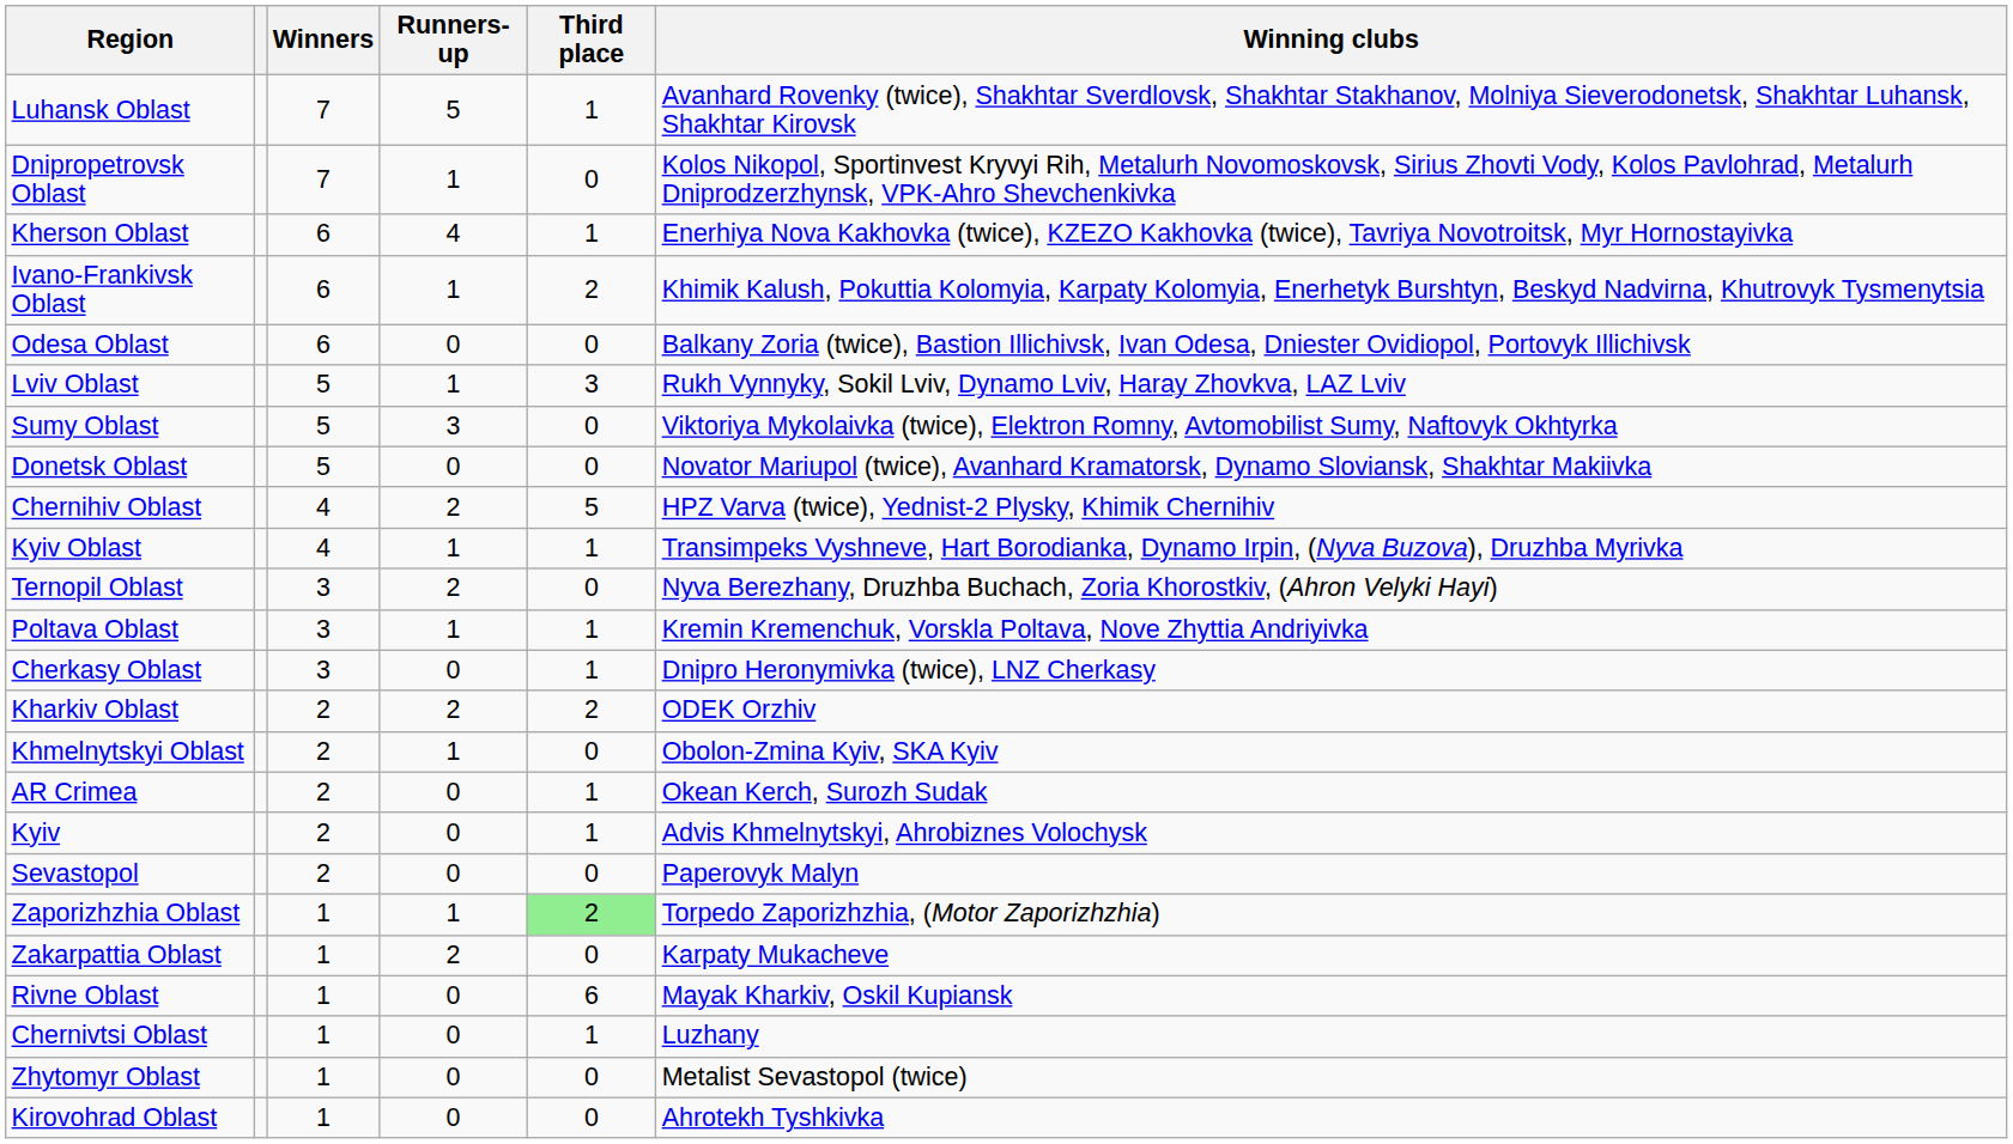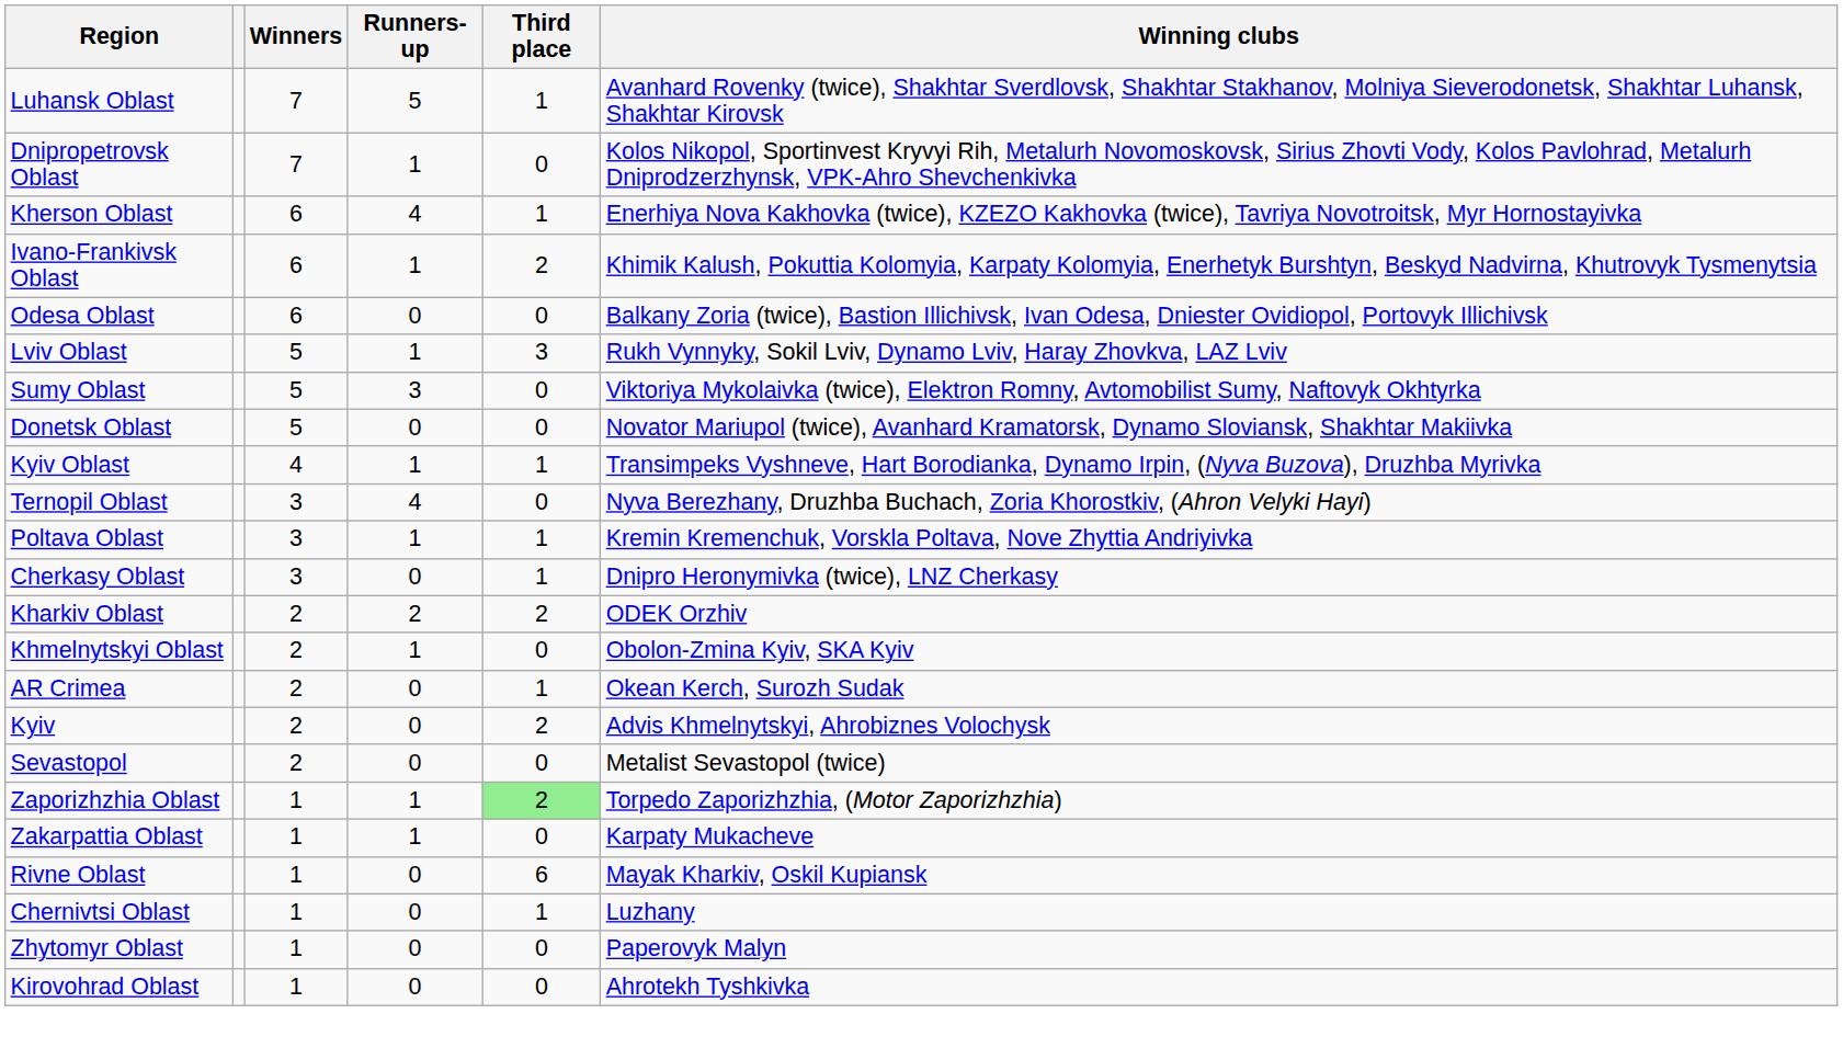- row: Chernihiv Oblast | 4 | 2 | 5 | HPZ Varva (twice), Yednist-2 Plysky, Khimik Chernihiv
Ternopil Oblast | Runners-up: 2 -> 4
Kyiv | Third place: 1 -> 2
Sevastopol | Winning clubs: Paperovyk Malyn -> Metalist Sevastopol (twice)
Zakarpattia Oblast | Runners-up: 2 -> 1
Zhytomyr Oblast | Winning clubs: Metalist Sevastopol (twice) -> Paperovyk Malyn
